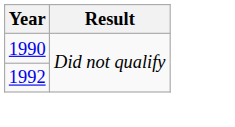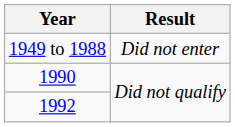+ row: 1949 to 1988 | Did not enter
